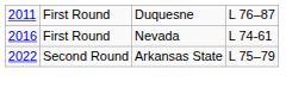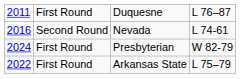Nevada | column 2: First Round -> Second Round
+ row: 2024 | First Round | Presbyterian | W 82-79
Arkansas State | column 2: Second Round -> First Round
